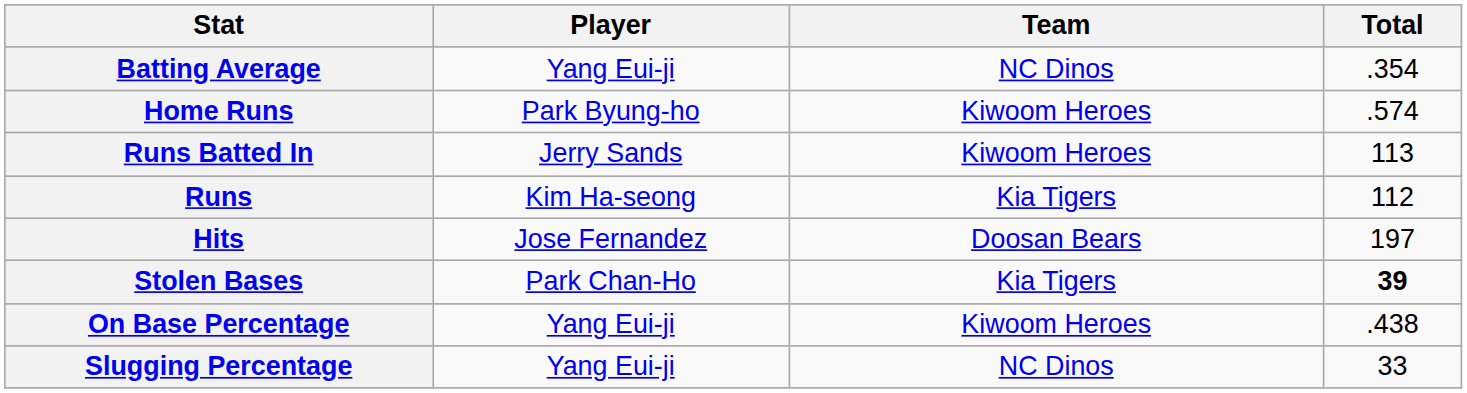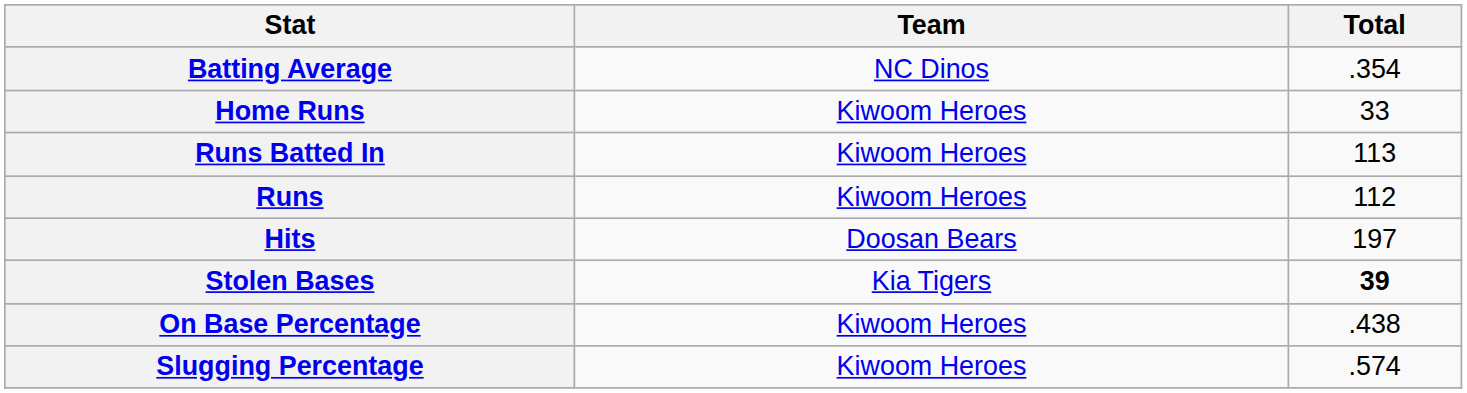- column: Player | Yang Eui-ji | Park Byung-ho | Jerry Sands | Kim Ha-seong | Jose Fernandez | Park Chan-Ho | Yang Eui-ji | Yang Eui-ji
Home Runs | Total: .574 -> 33
Runs | Team: Kia Tigers -> Kiwoom Heroes
Slugging Percentage | Team: NC Dinos -> Kiwoom Heroes
Slugging Percentage | Total: 33 -> .574
